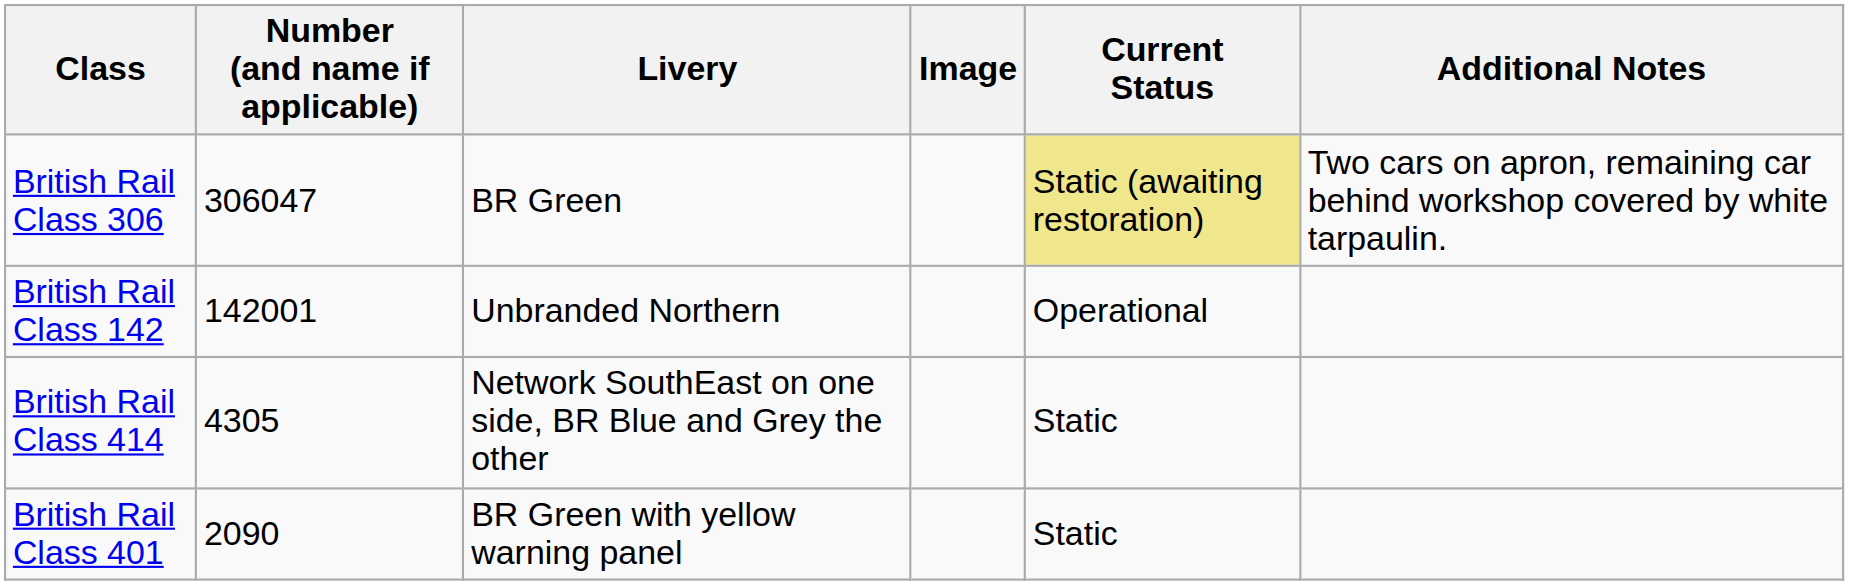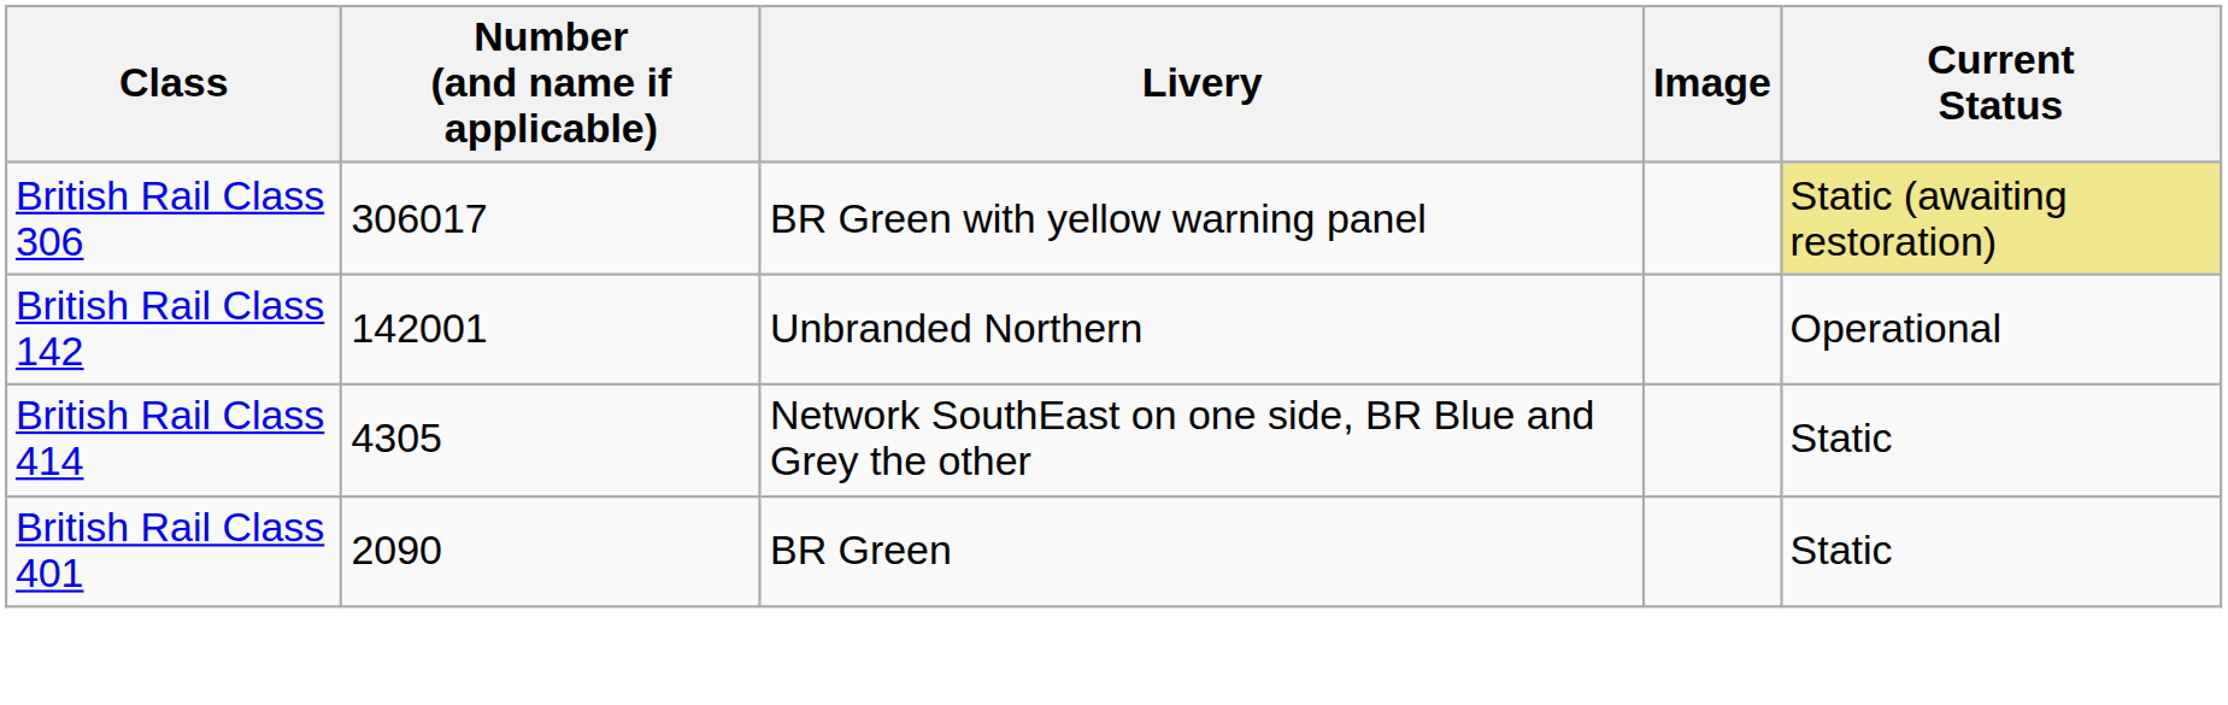- column: Additional Notes | Two cars on apron, remaining car behind workshop covered by white tarpaulin.
British Rail Class 306 | Number (and name if applicable): 306047 -> 306017
British Rail Class 306 | Livery: BR Green -> BR Green with yellow warning panel
British Rail Class 401 | Livery: BR Green with yellow warning panel -> BR Green
